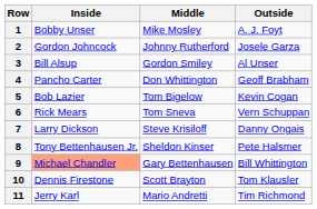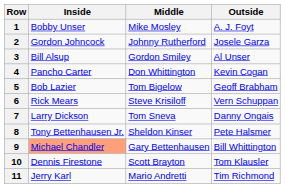4 | Outside: Geoff Brabham -> Kevin Cogan
5 | Outside: Kevin Cogan -> Geoff Brabham
6 | Middle: Tom Sneva -> Steve Krisiloff
7 | Middle: Steve Krisiloff -> Tom Sneva
